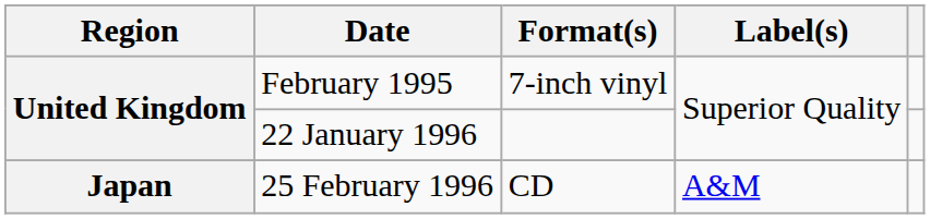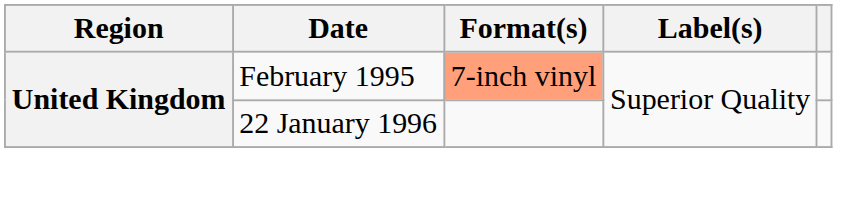February 1995 | Format(s): no background -> lightsalmon background
- row: Japan | 25 February 1996 | CD | A&M
